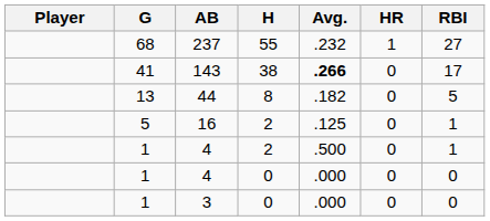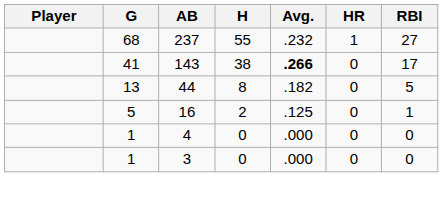- row: 1 | 4 | 2 | .500 | 0 | 1
